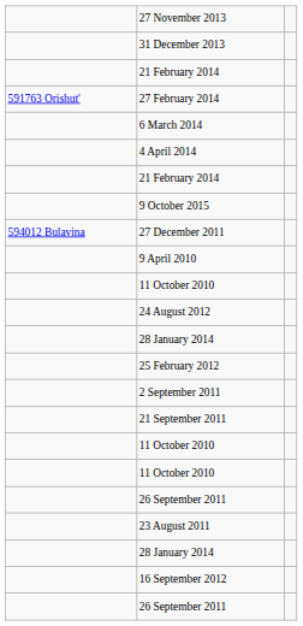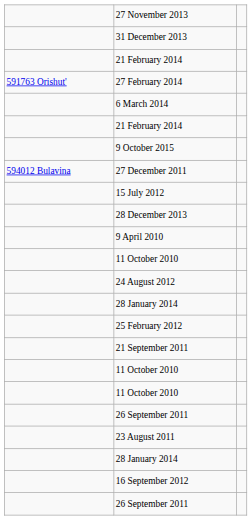- row: 4 April 2014
+ row: 15 July 2012
+ row: 28 December 2013
- row: 2 September 2011
